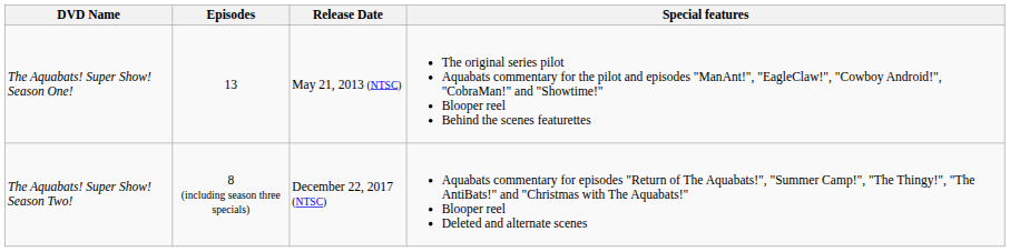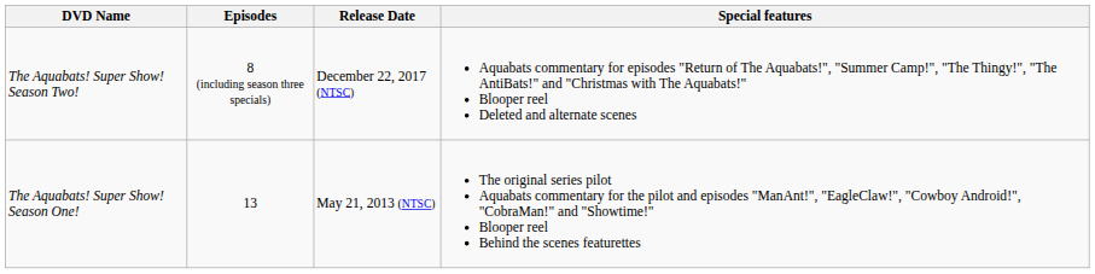rows swapped: The Aquabats! Super Show! Season One! <-> The Aquabats! Super Show! Season Two!
